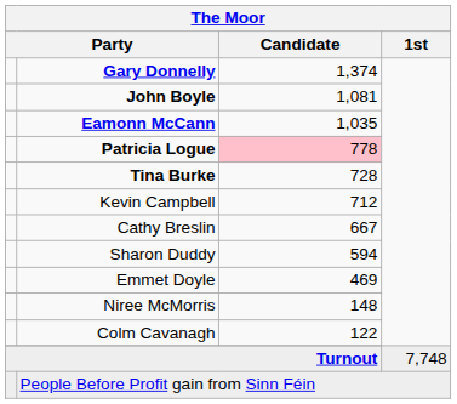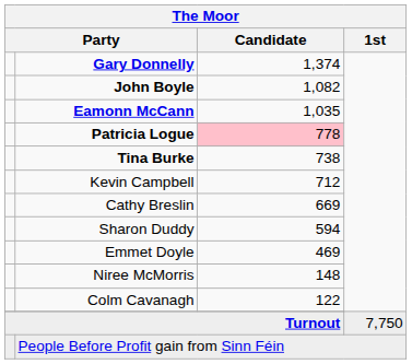John Boyle | The Moor / Candidate: 1,081 -> 1,082
Tina Burke | The Moor / Candidate: 728 -> 738
Cathy Breslin | The Moor / Candidate: 667 -> 669
Turnout | The Moor / 1st: 7,748 -> 7,750
